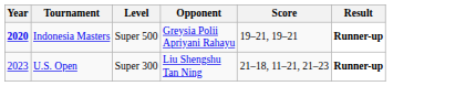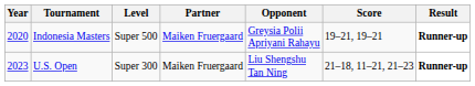+ column: Partner | Maiken Fruergaard | Maiken Fruergaard
Indonesia Masters | Year: bold -> normal
